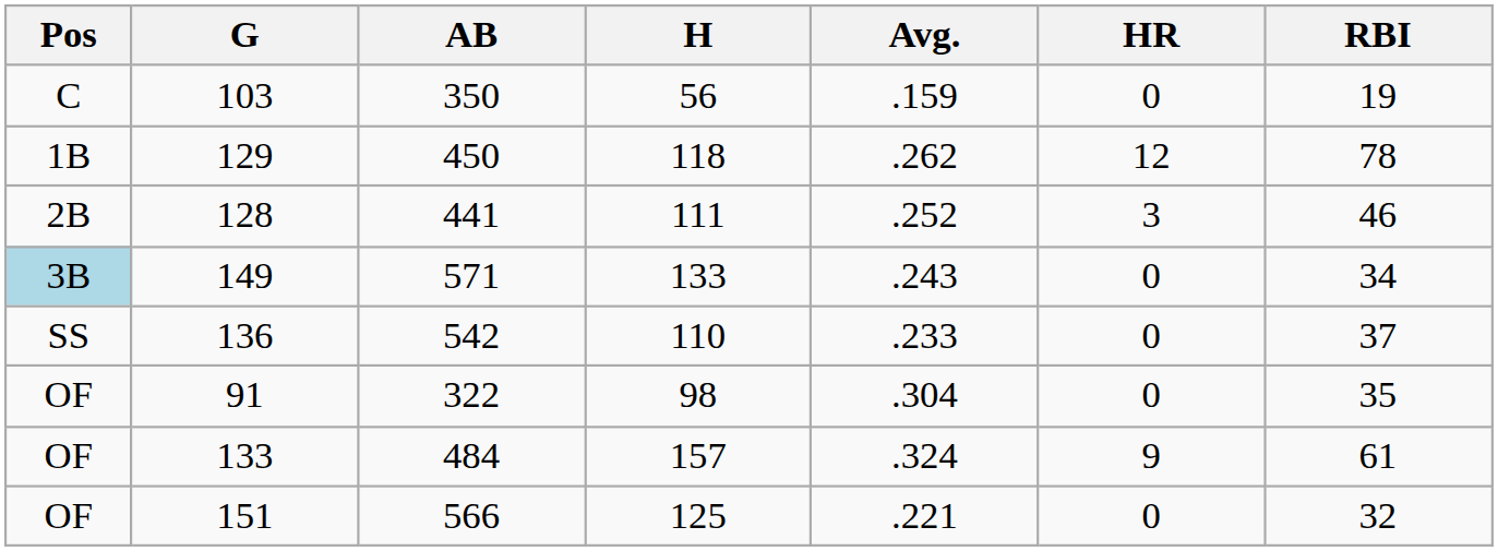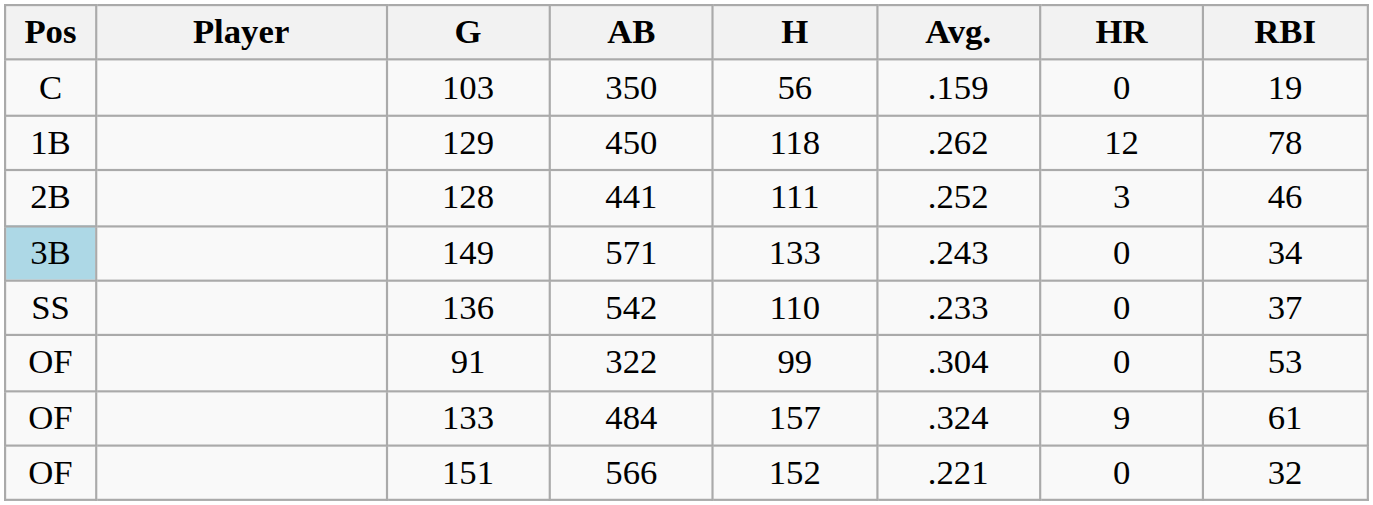+ column: Player
91 | H: 98 -> 99
91 | RBI: 35 -> 53
151 | H: 125 -> 152
